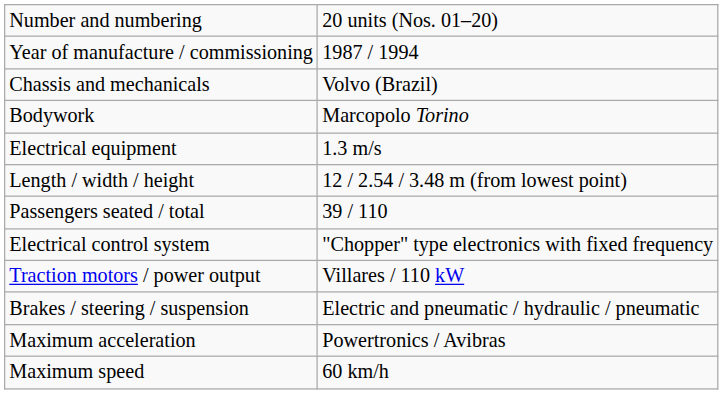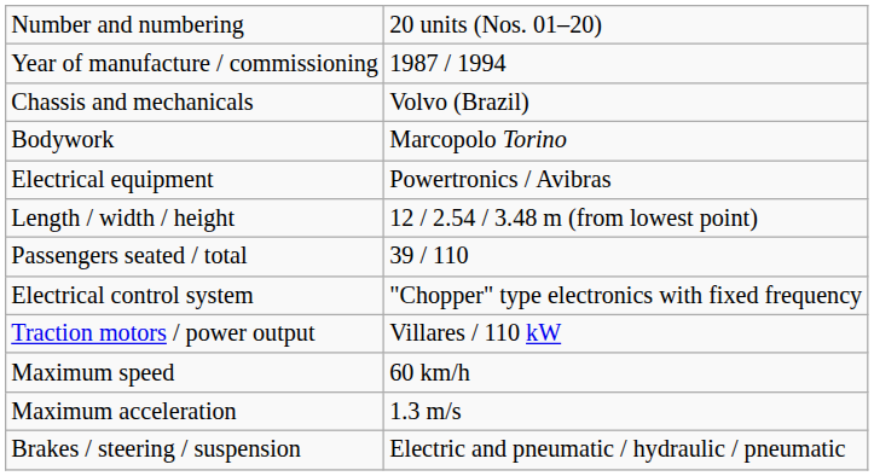Electrical equipment | column 2: 1.3 m/s -> Powertronics / Avibras
rows swapped: Maximum speed <-> Brakes / steering / suspension
Maximum acceleration | column 2: Powertronics / Avibras -> 1.3 m/s
